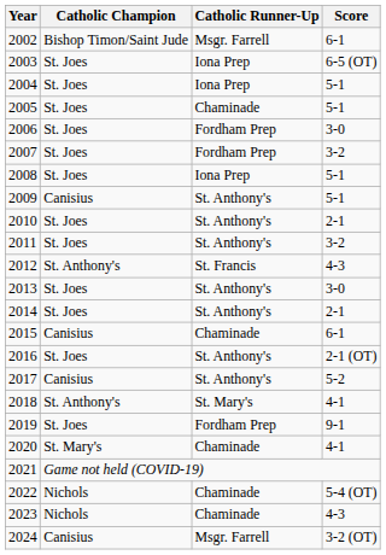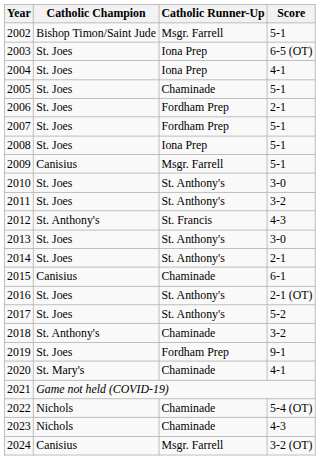2002 | Score: 6-1 -> 5-1
2004 | Score: 5-1 -> 4-1
2006 | Score: 3-0 -> 2-1
2007 | Score: 3-2 -> 5-1
2009 | Catholic Runner-Up: St. Anthony's -> Msgr. Farrell
2010 | Score: 2-1 -> 3-0
2017 | Catholic Champion: Canisius -> St. Joes
2018 | Catholic Runner-Up: St. Mary's -> Chaminade
2018 | Score: 4-1 -> 3-2
